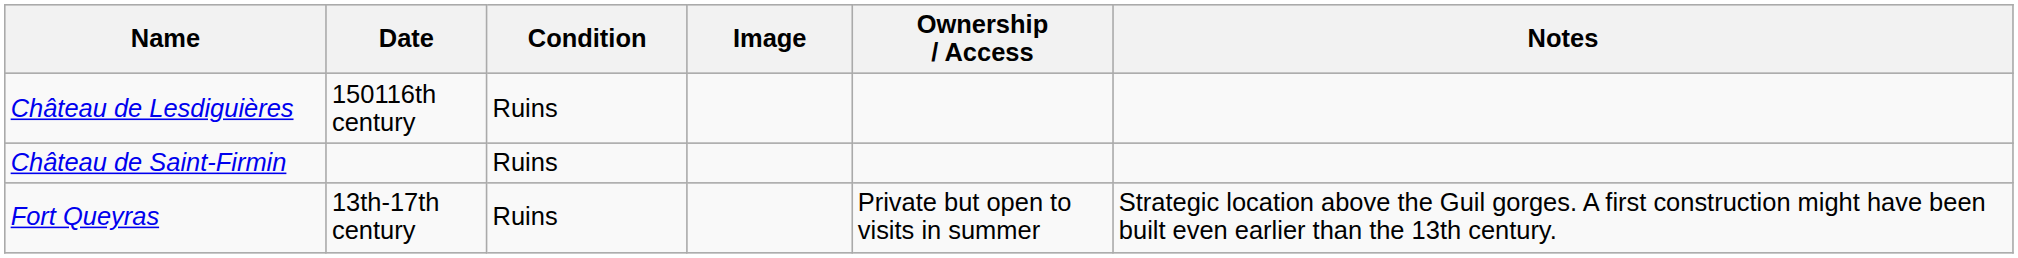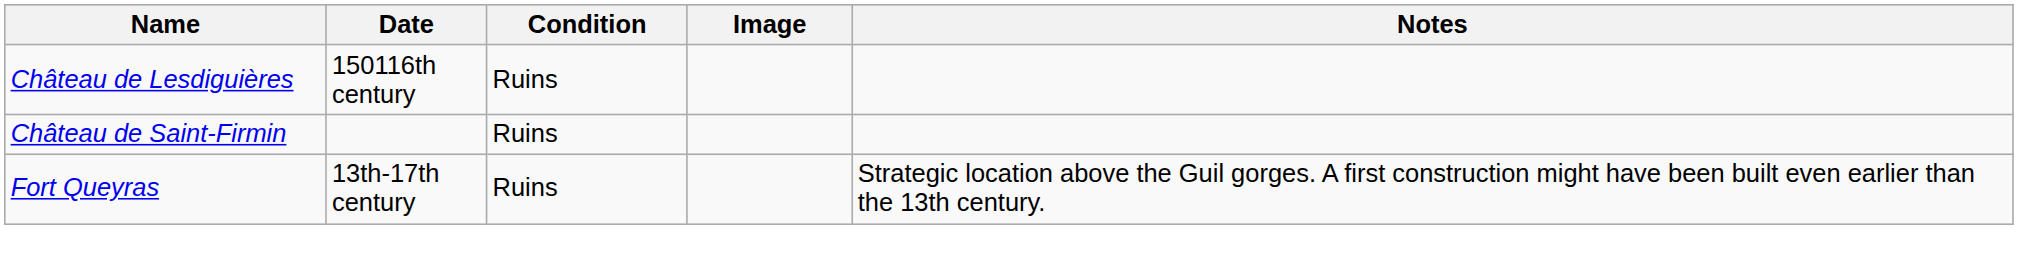- column: Ownership / Access | Private but open to visits in summer
